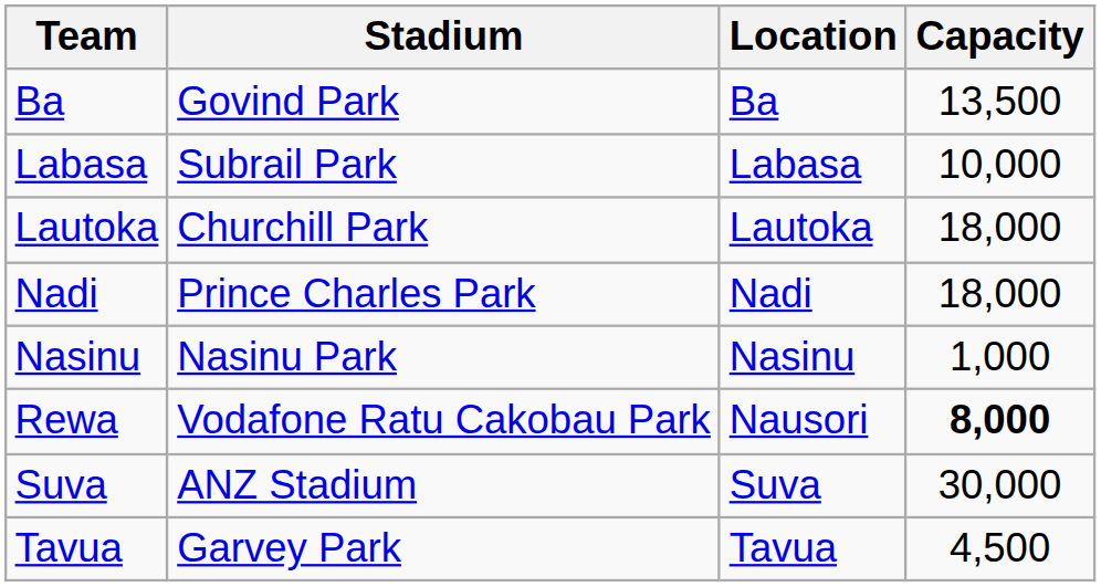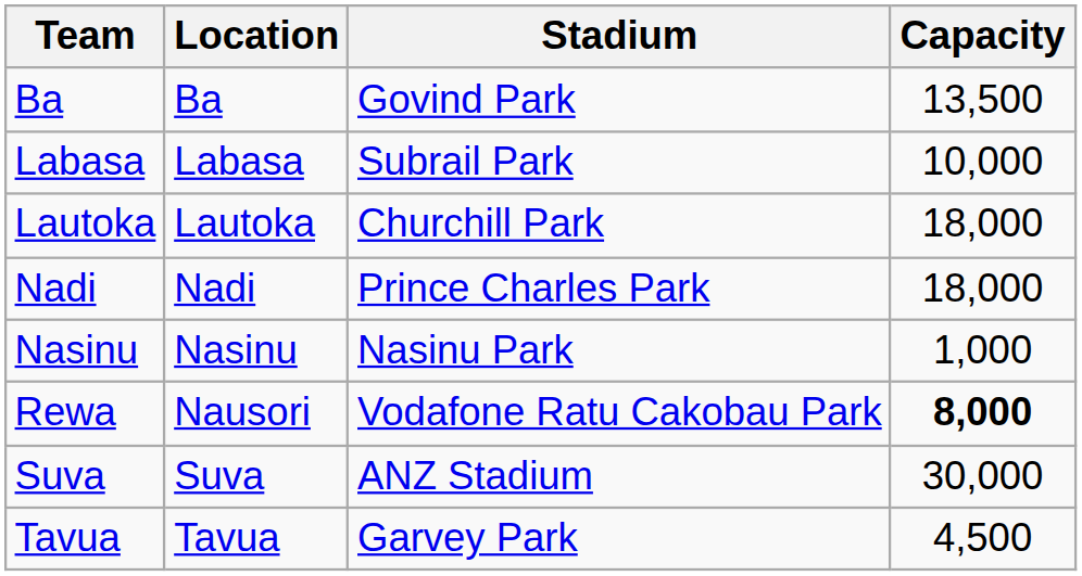columns swapped: Location <-> Stadium
